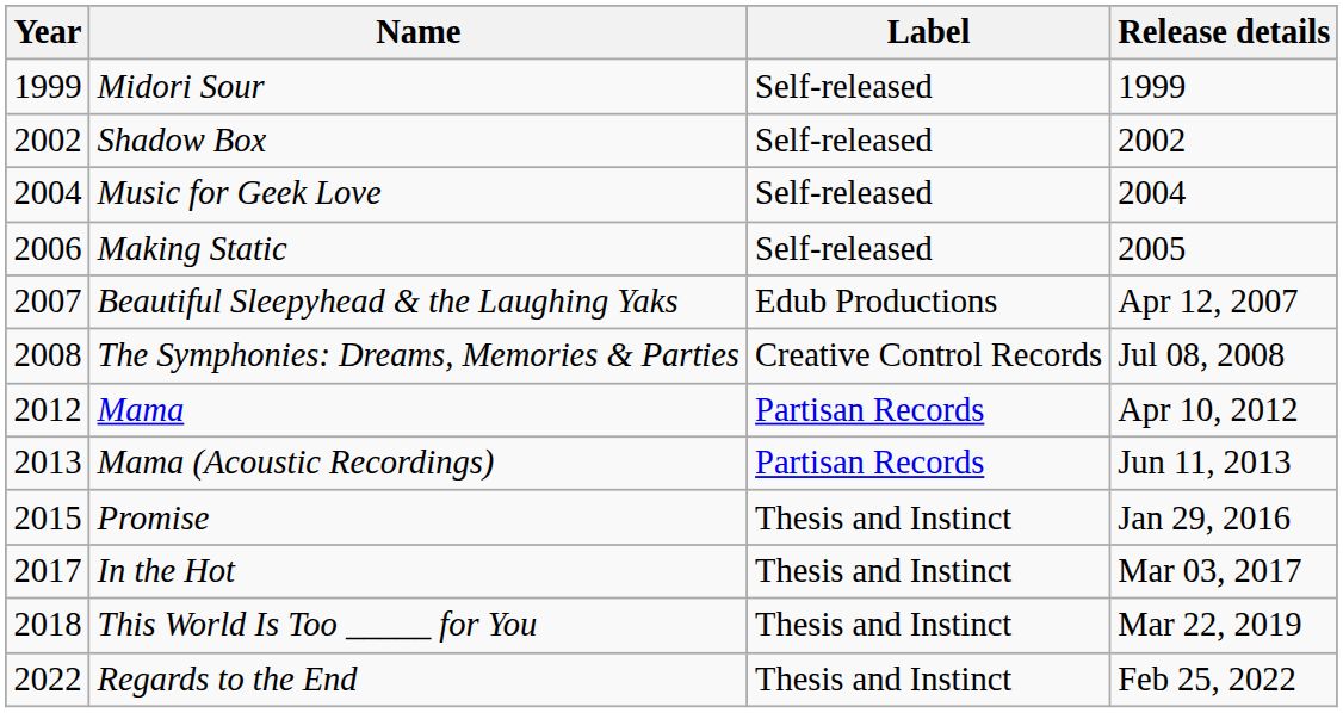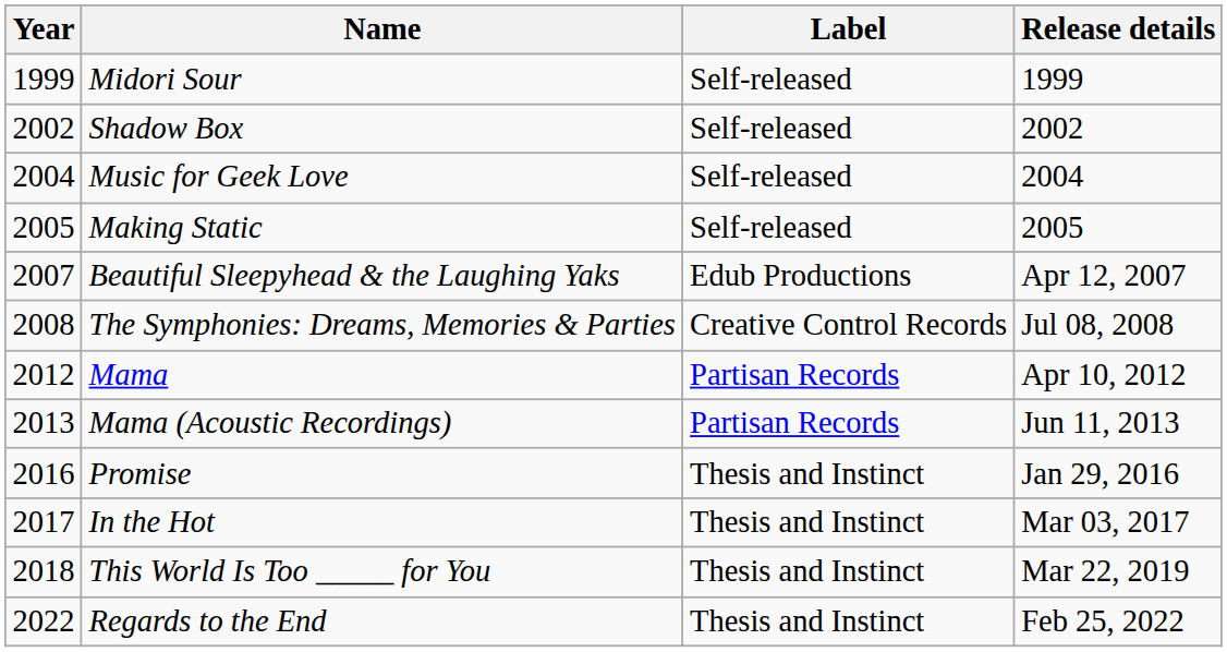Making Static | Year: 2006 -> 2005
Promise | Year: 2015 -> 2016
